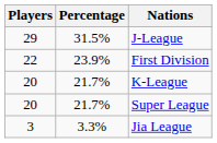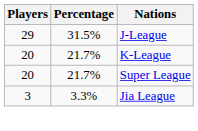- row: 22 | 23.9% | First Division
